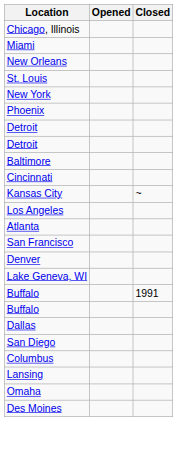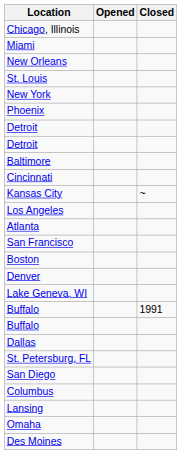+ row: Boston
+ row: St. Petersburg, FL
